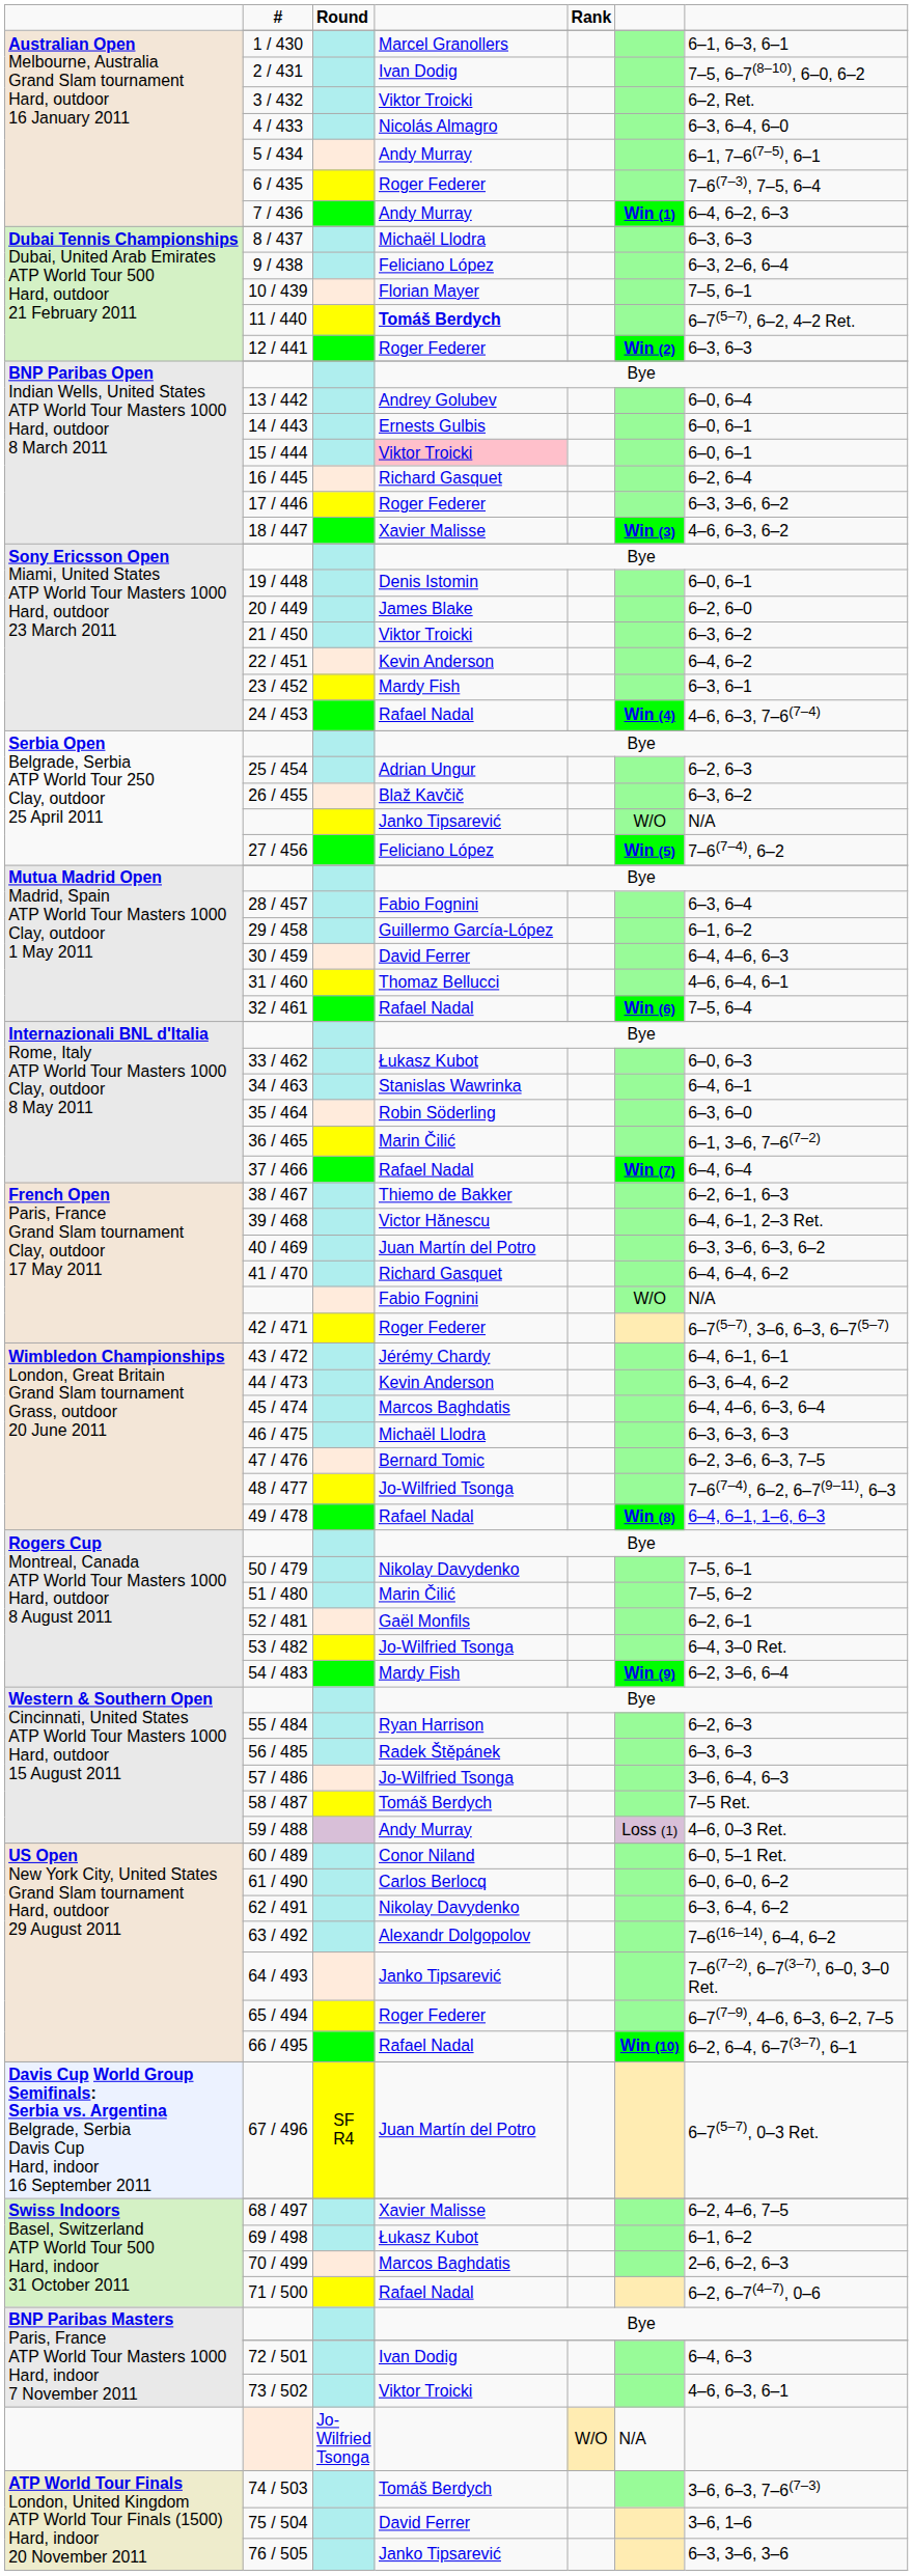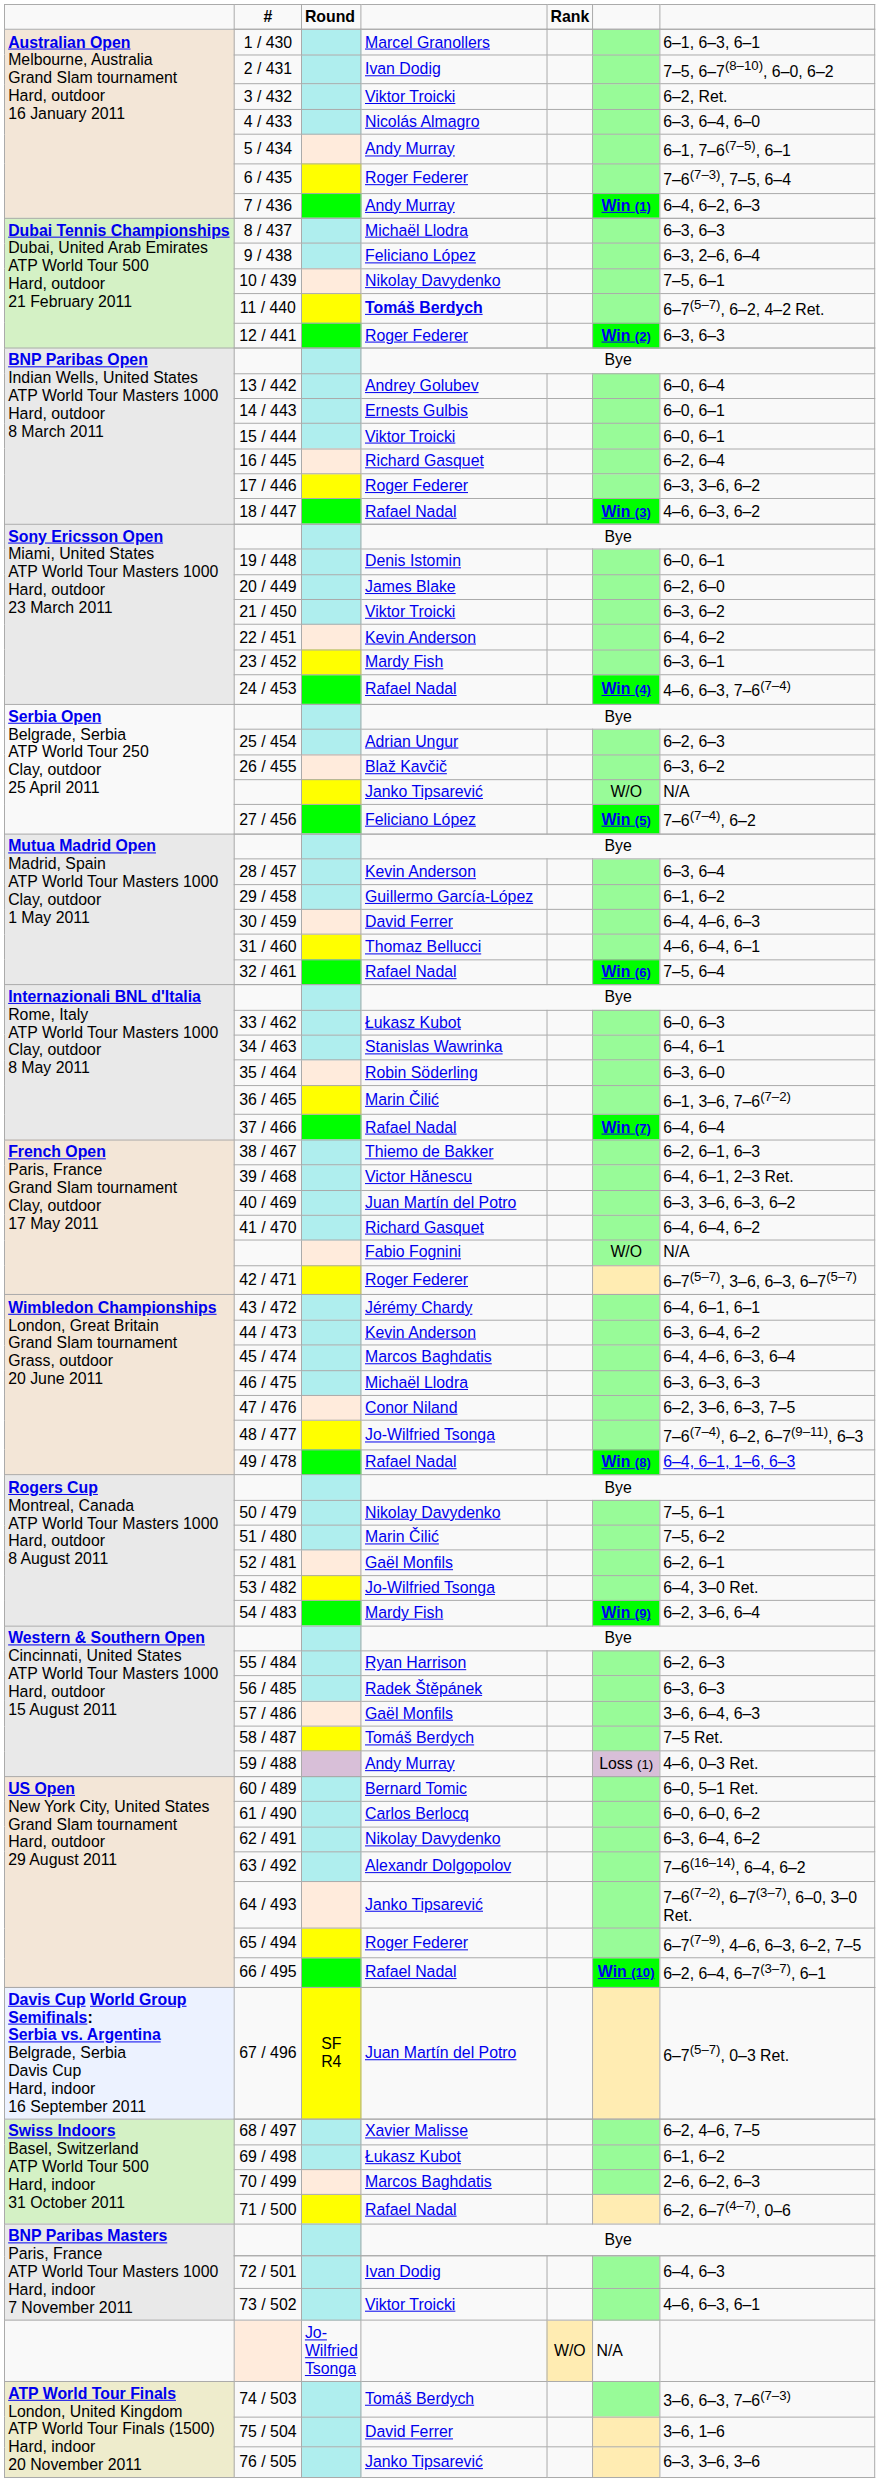10 / 439 | column 4: Florian Mayer -> Nikolay Davydenko
15 / 444 | column 4: pink background -> no background
18 / 447 | column 4: Xavier Malisse -> Rafael Nadal
28 / 457 | column 4: Fabio Fognini -> Kevin Anderson
47 / 476 | column 4: Bernard Tomic -> Conor Niland
57 / 486 | column 4: Jo-Wilfried Tsonga -> Gaël Monfils
60 / 489 | column 4: Conor Niland -> Bernard Tomic
